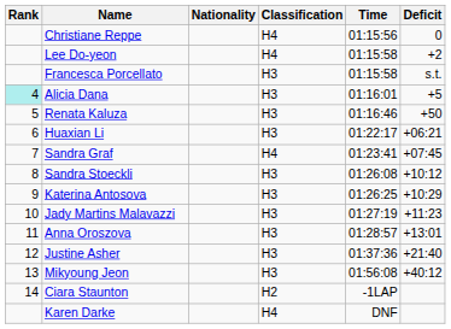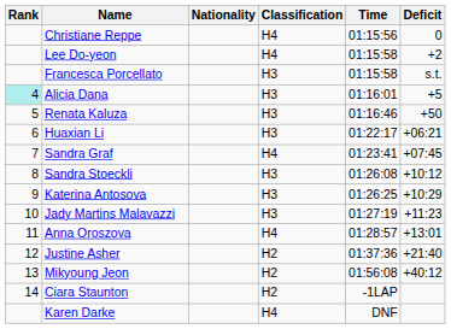Anna Oroszova | Classification: H3 -> H4
Justine Asher | Classification: H3 -> H2
Mikyoung Jeon | Classification: H3 -> H2
